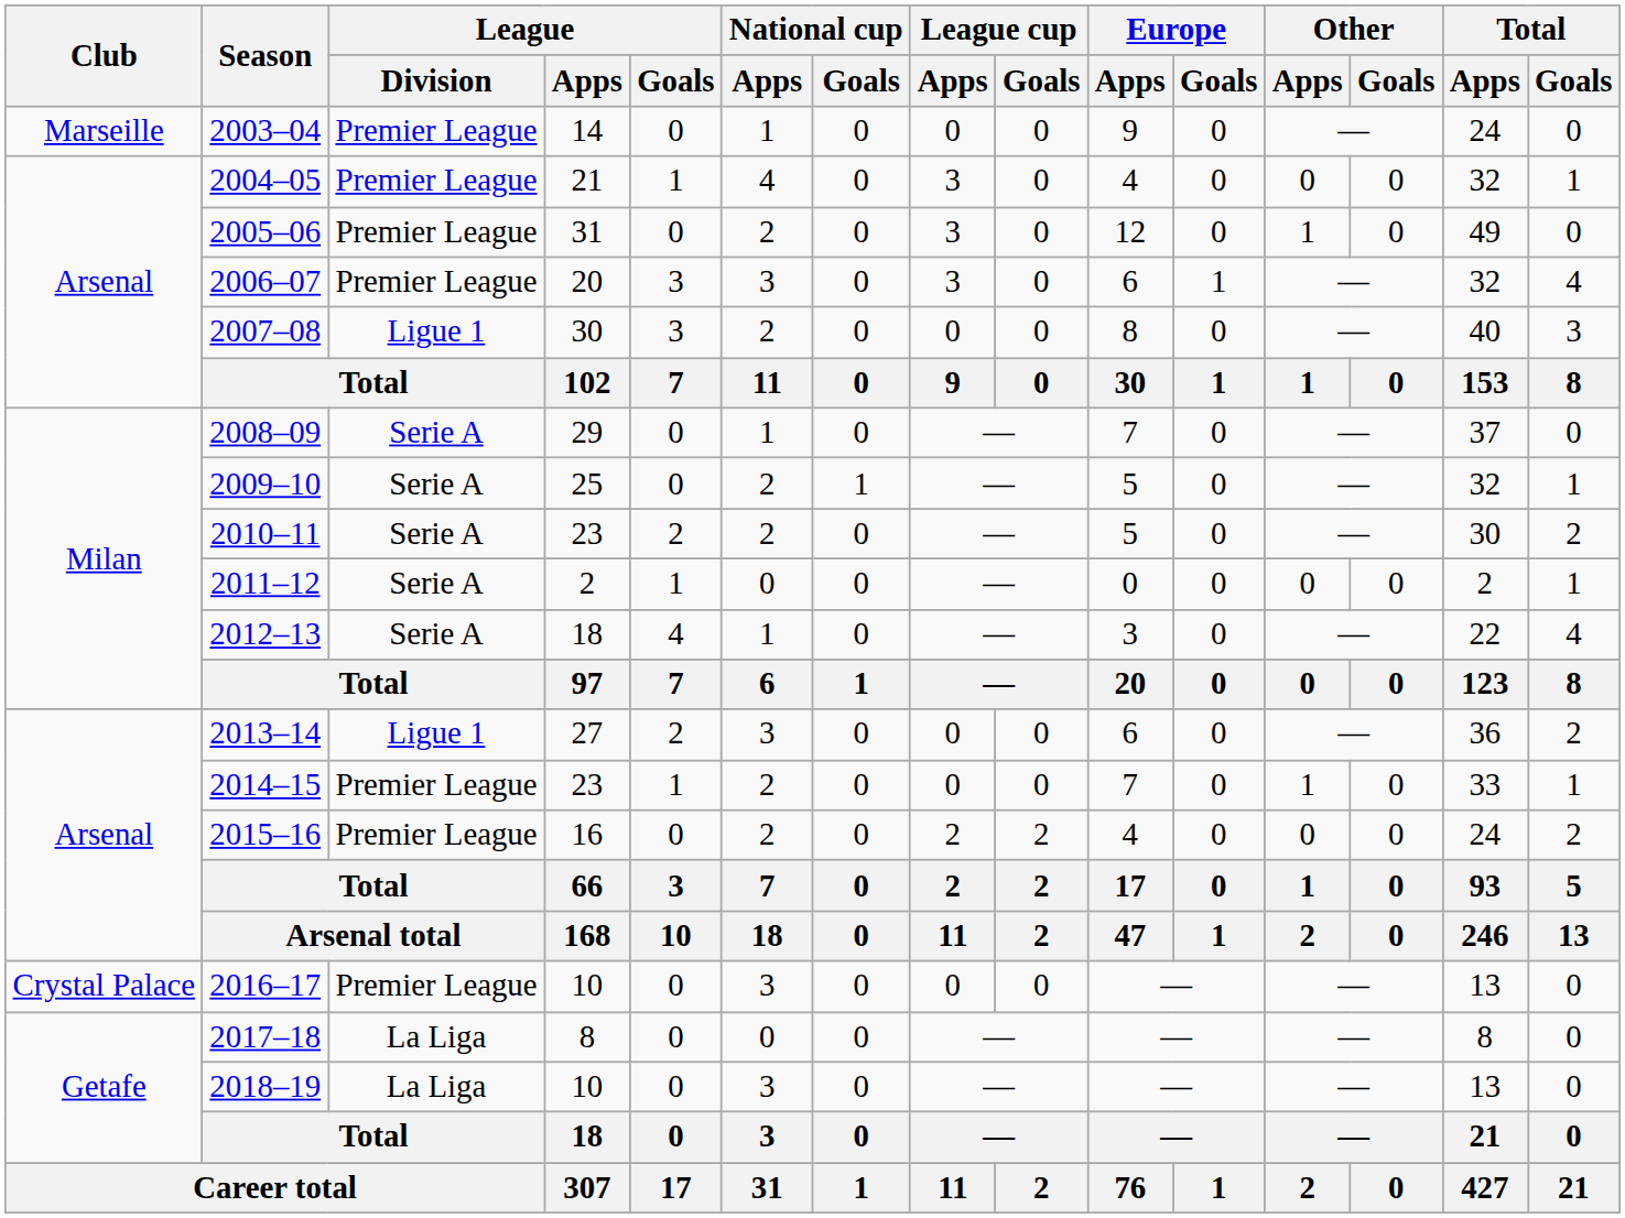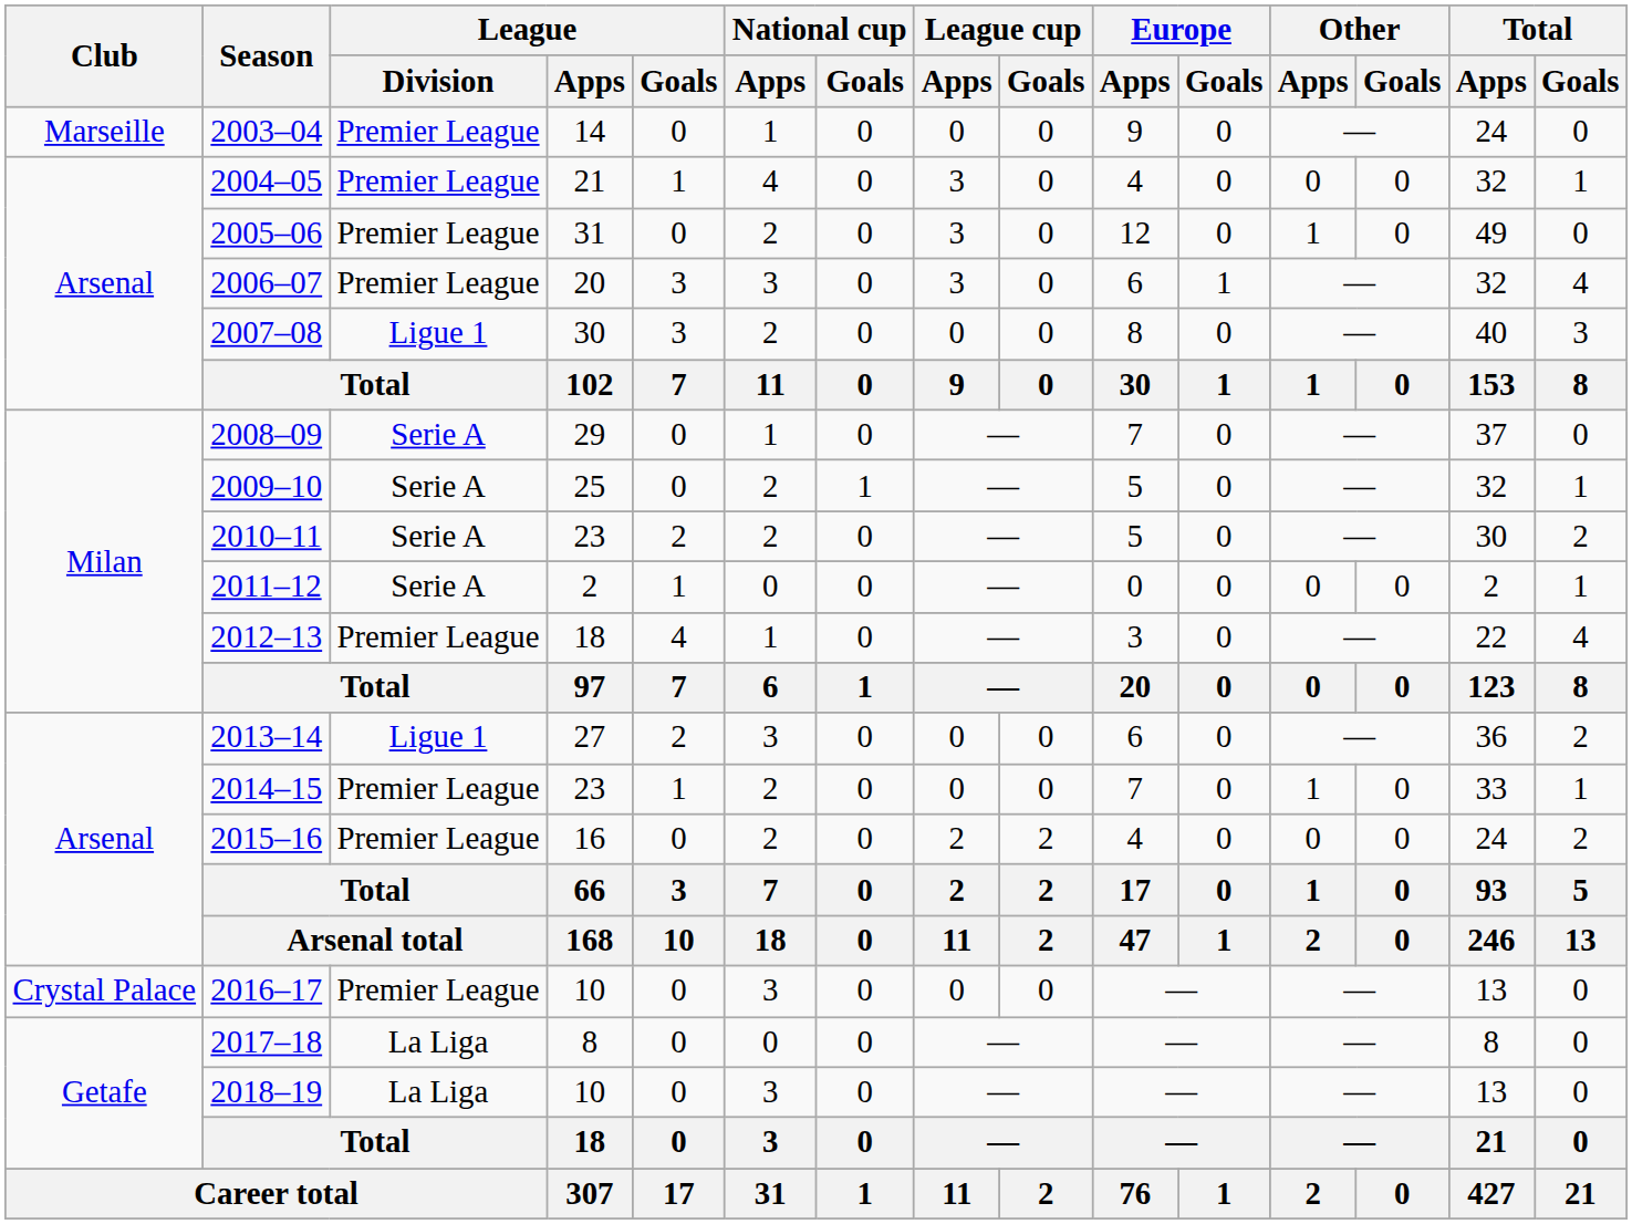2012–13 | League / Division: Serie A -> Premier League
